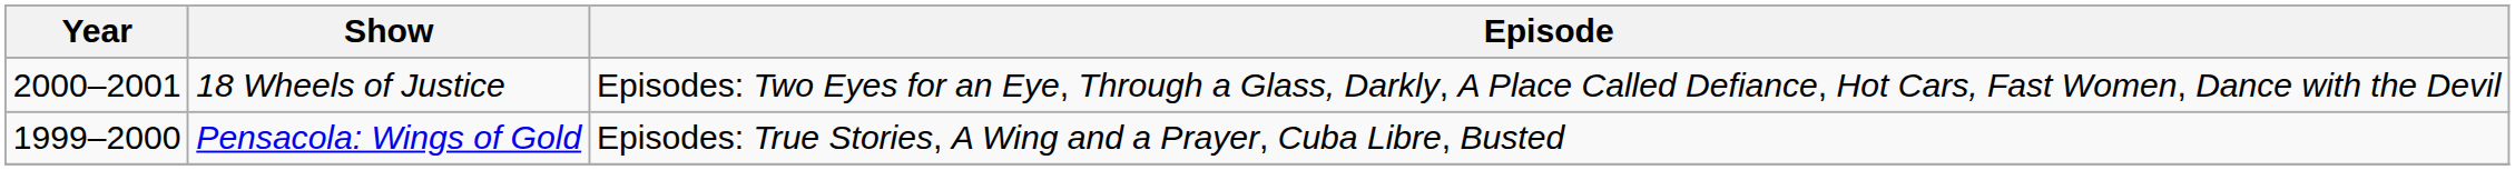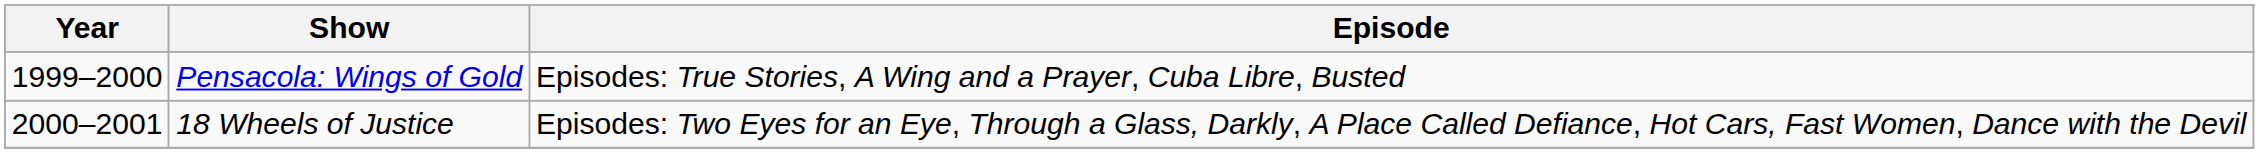rows swapped: Pensacola: Wings of Gold <-> 18 Wheels of Justice
